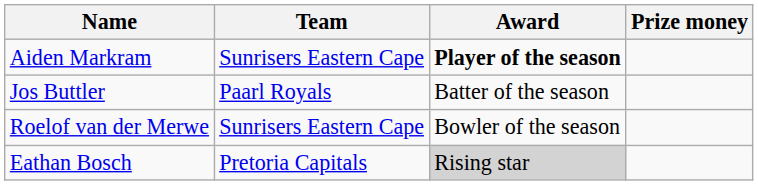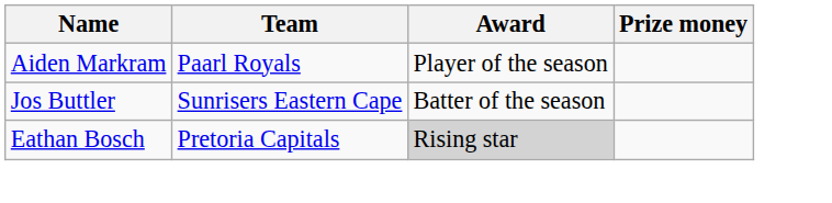Aiden Markram | Team: Sunrisers Eastern Cape -> Paarl Royals
Aiden Markram | Award: bold -> normal
Jos Buttler | Team: Paarl Royals -> Sunrisers Eastern Cape
- row: Roelof van der Merwe | Sunrisers Eastern Cape | Bowler of the season
